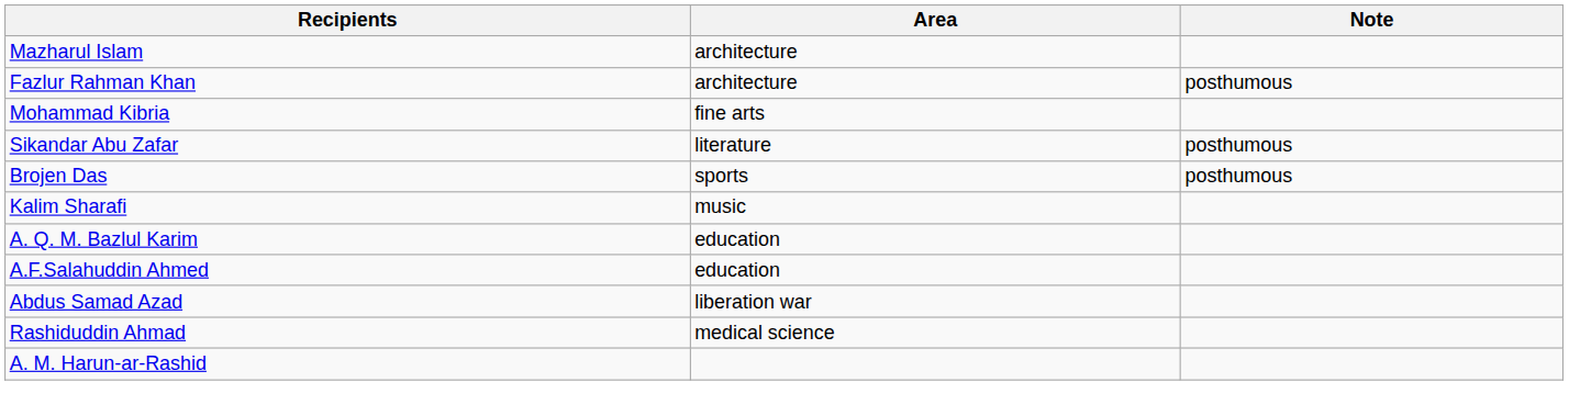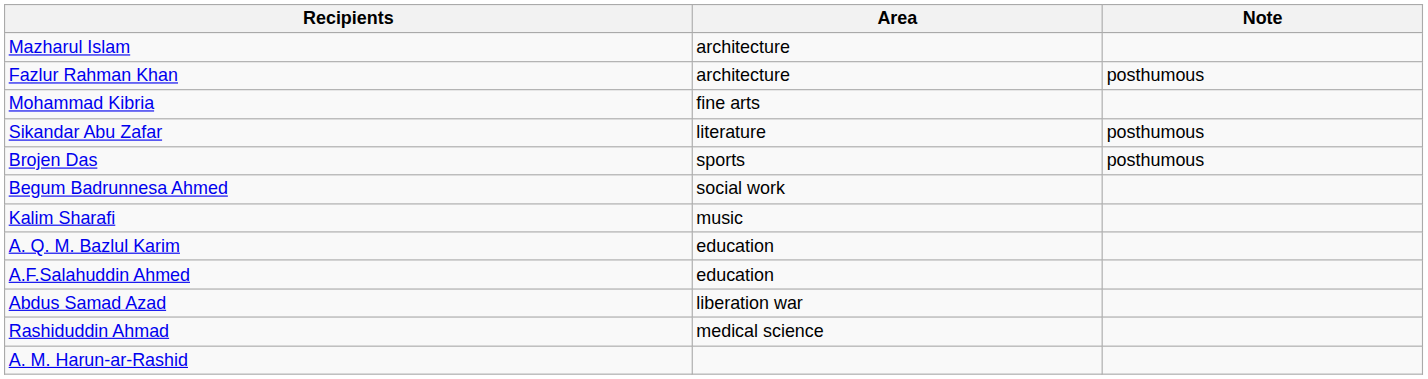+ row: Begum Badrunnesa Ahmed | social work
